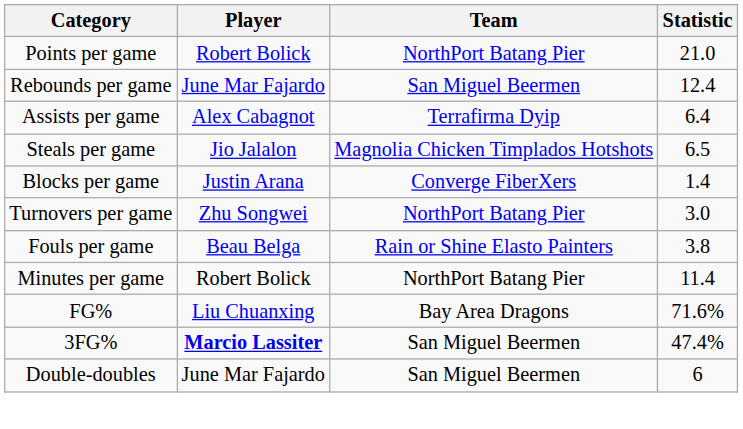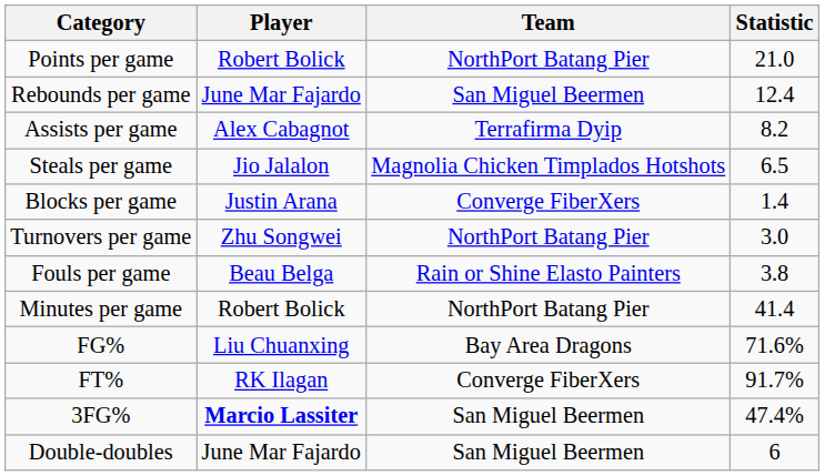Assists per game | Statistic: 6.4 -> 8.2
Minutes per game | Statistic: 11.4 -> 41.4
+ row: FT% | RK Ilagan | Converge FiberXers | 91.7%
